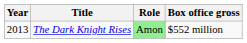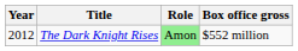The Dark Knight Rises | Year: 2013 -> 2012
